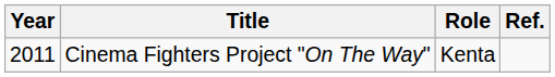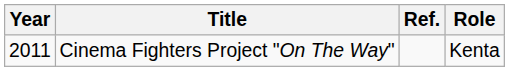columns swapped: Role <-> Ref.
